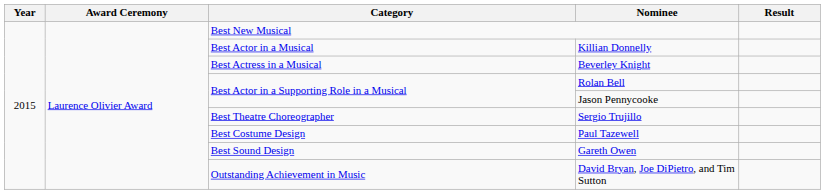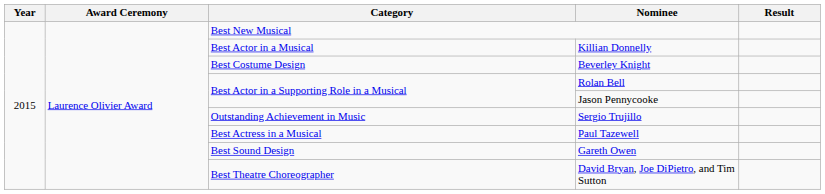Beverley Knight | Category: Best Actress in a Musical -> Best Costume Design
Sergio Trujillo | Category: Best Theatre Choreographer -> Outstanding Achievement in Music
Paul Tazewell | Category: Best Costume Design -> Best Actress in a Musical
David Bryan, Joe DiPietro, and Tim Sutton | Category: Outstanding Achievement in Music -> Best Theatre Choreographer
